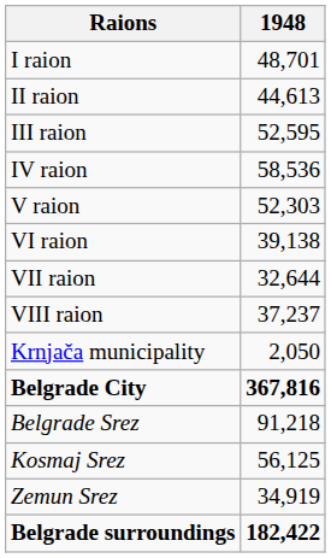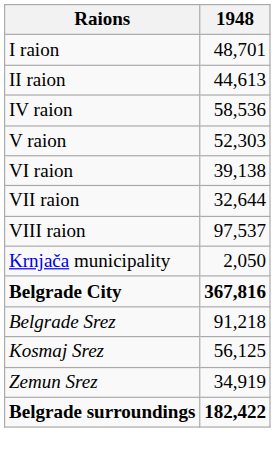- row: III raion | 52,595
VIII raion | 1948: 37,237 -> 97,537
